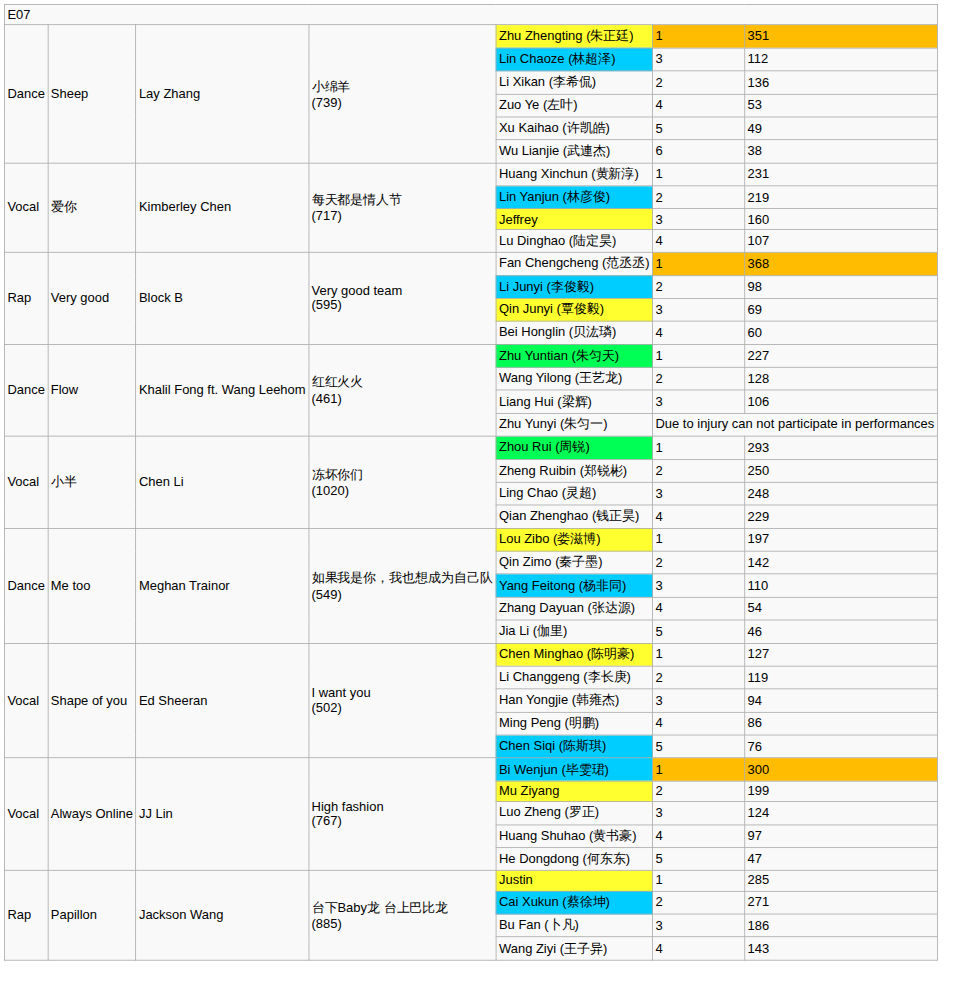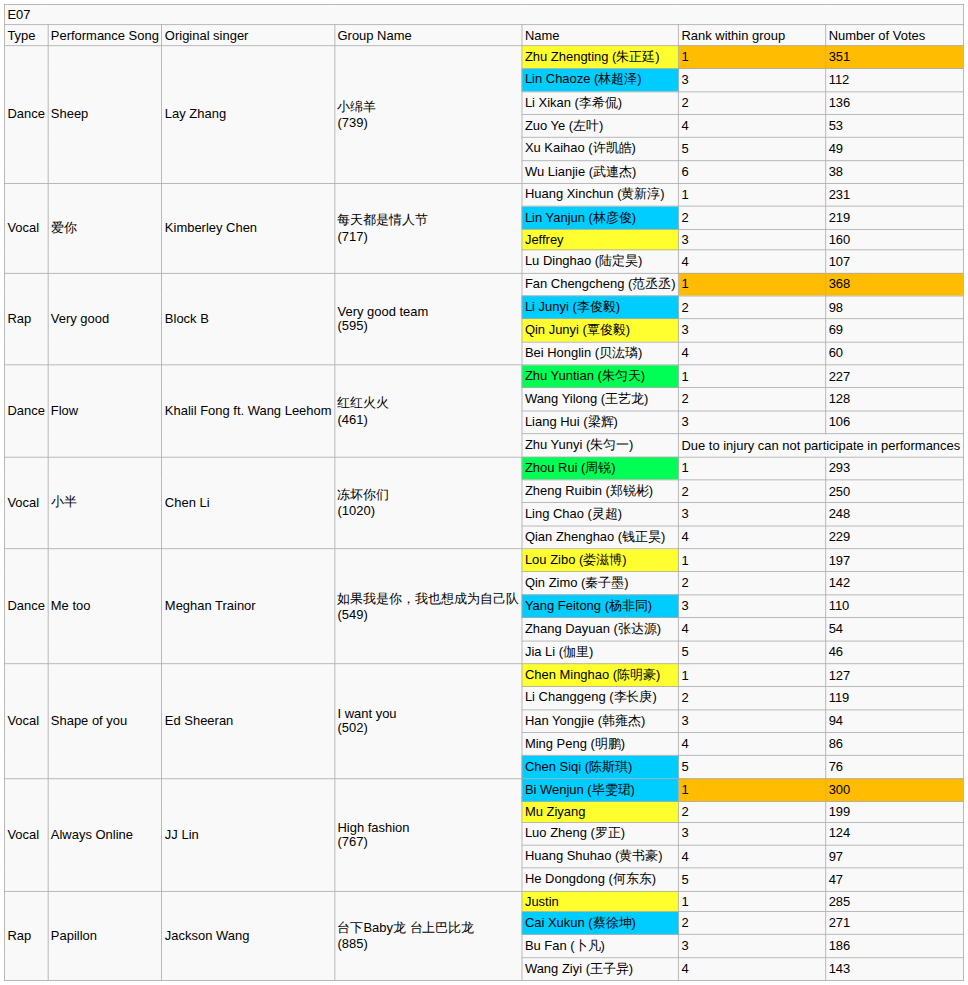+ row: Type | Performance Song | Original singer | Group Name | Name | Rank within group | Number of Votes
